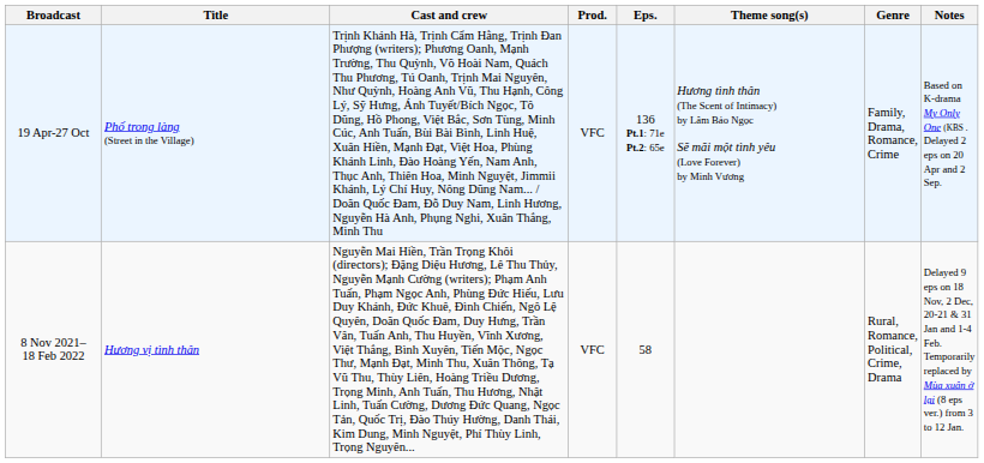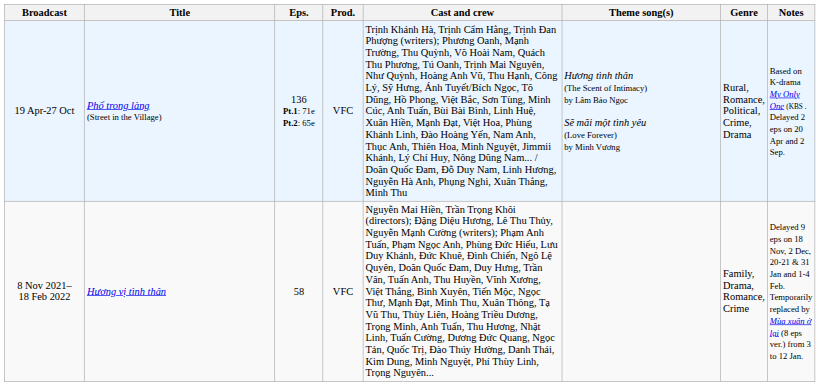columns swapped: Eps. <-> Cast and crew
19 Apr-27 Oct | Genre: Family, Drama, Romance, Crime -> Rural, Romance, Political, Crime, Drama
8 Nov 2021– 18 Feb 2022 | Genre: Rural, Romance, Political, Crime, Drama -> Family, Drama, Romance, Crime
